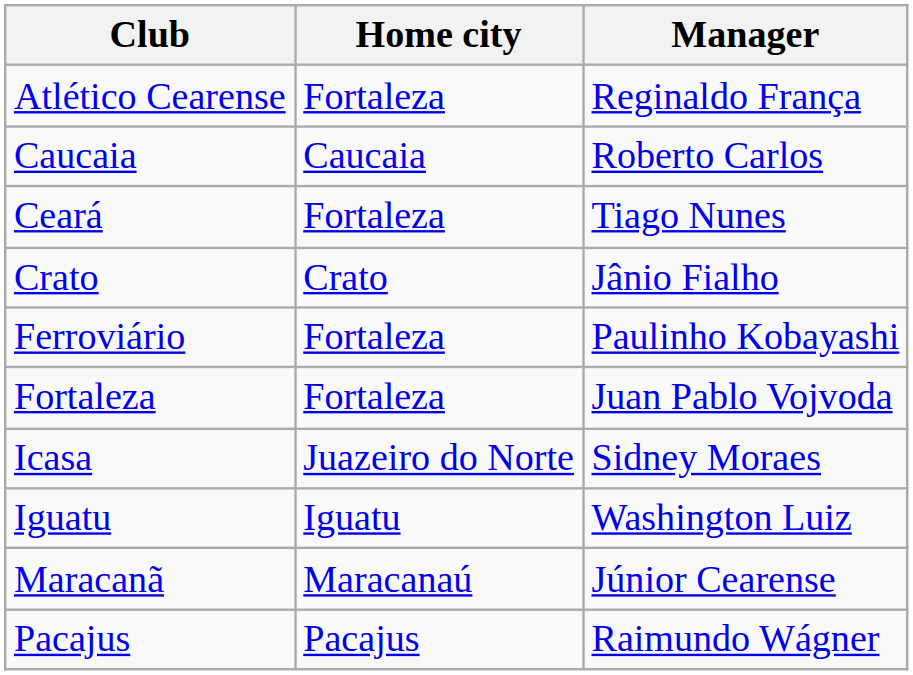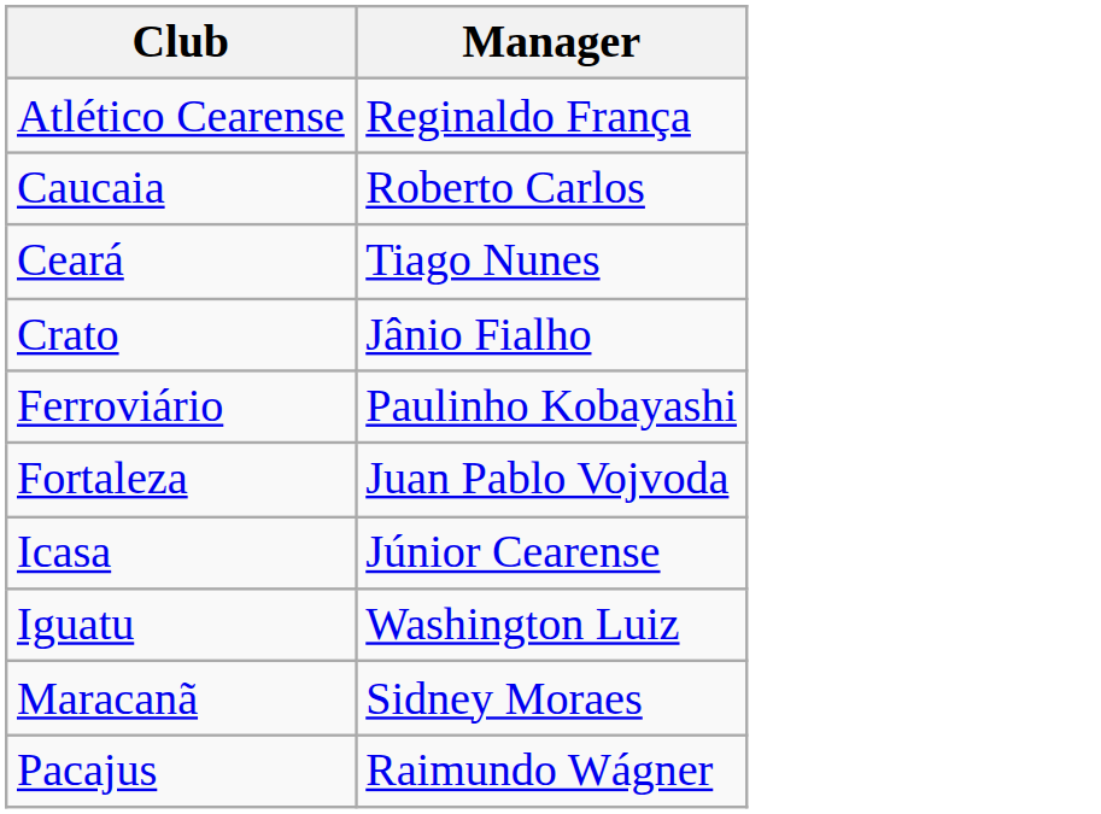- column: Home city | Fortaleza | Caucaia | Fortaleza | Crato | Fortaleza | Fortaleza | Juazeiro do Norte | Iguatu | Maracanaú | Pacajus
Icasa | Manager: Sidney Moraes -> Júnior Cearense
Maracanã | Manager: Júnior Cearense -> Sidney Moraes
